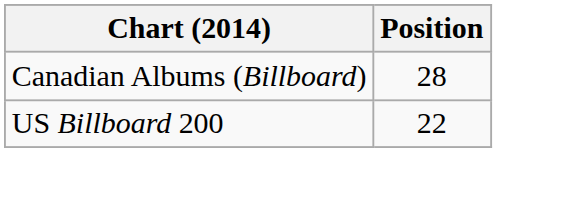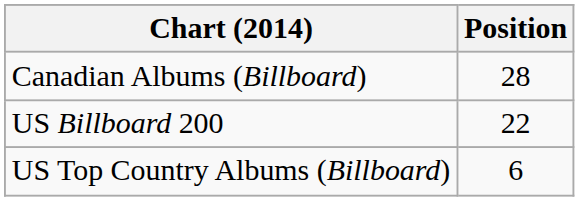+ row: US Top Country Albums (Billboard) | 6
